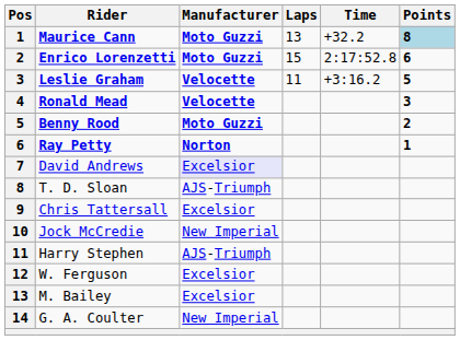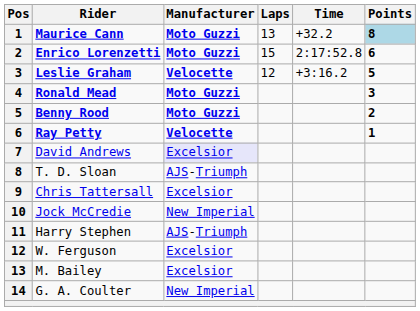Leslie Graham | Laps: 11 -> 12
Ronald Mead | Manufacturer: Velocette -> Moto Guzzi
Ray Petty | Manufacturer: Norton -> Velocette
